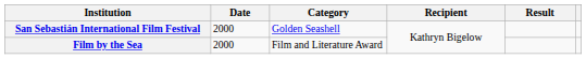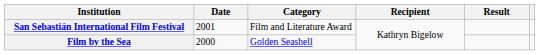San Sebastián International Film Festival | Date: 2000 -> 2001
San Sebastián International Film Festival | Category: Golden Seashell -> Film and Literature Award
Film by the Sea | Category: Film and Literature Award -> Golden Seashell
